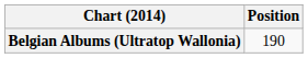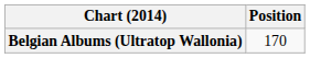Belgian Albums (Ultratop Wallonia) | Position: 190 -> 170
